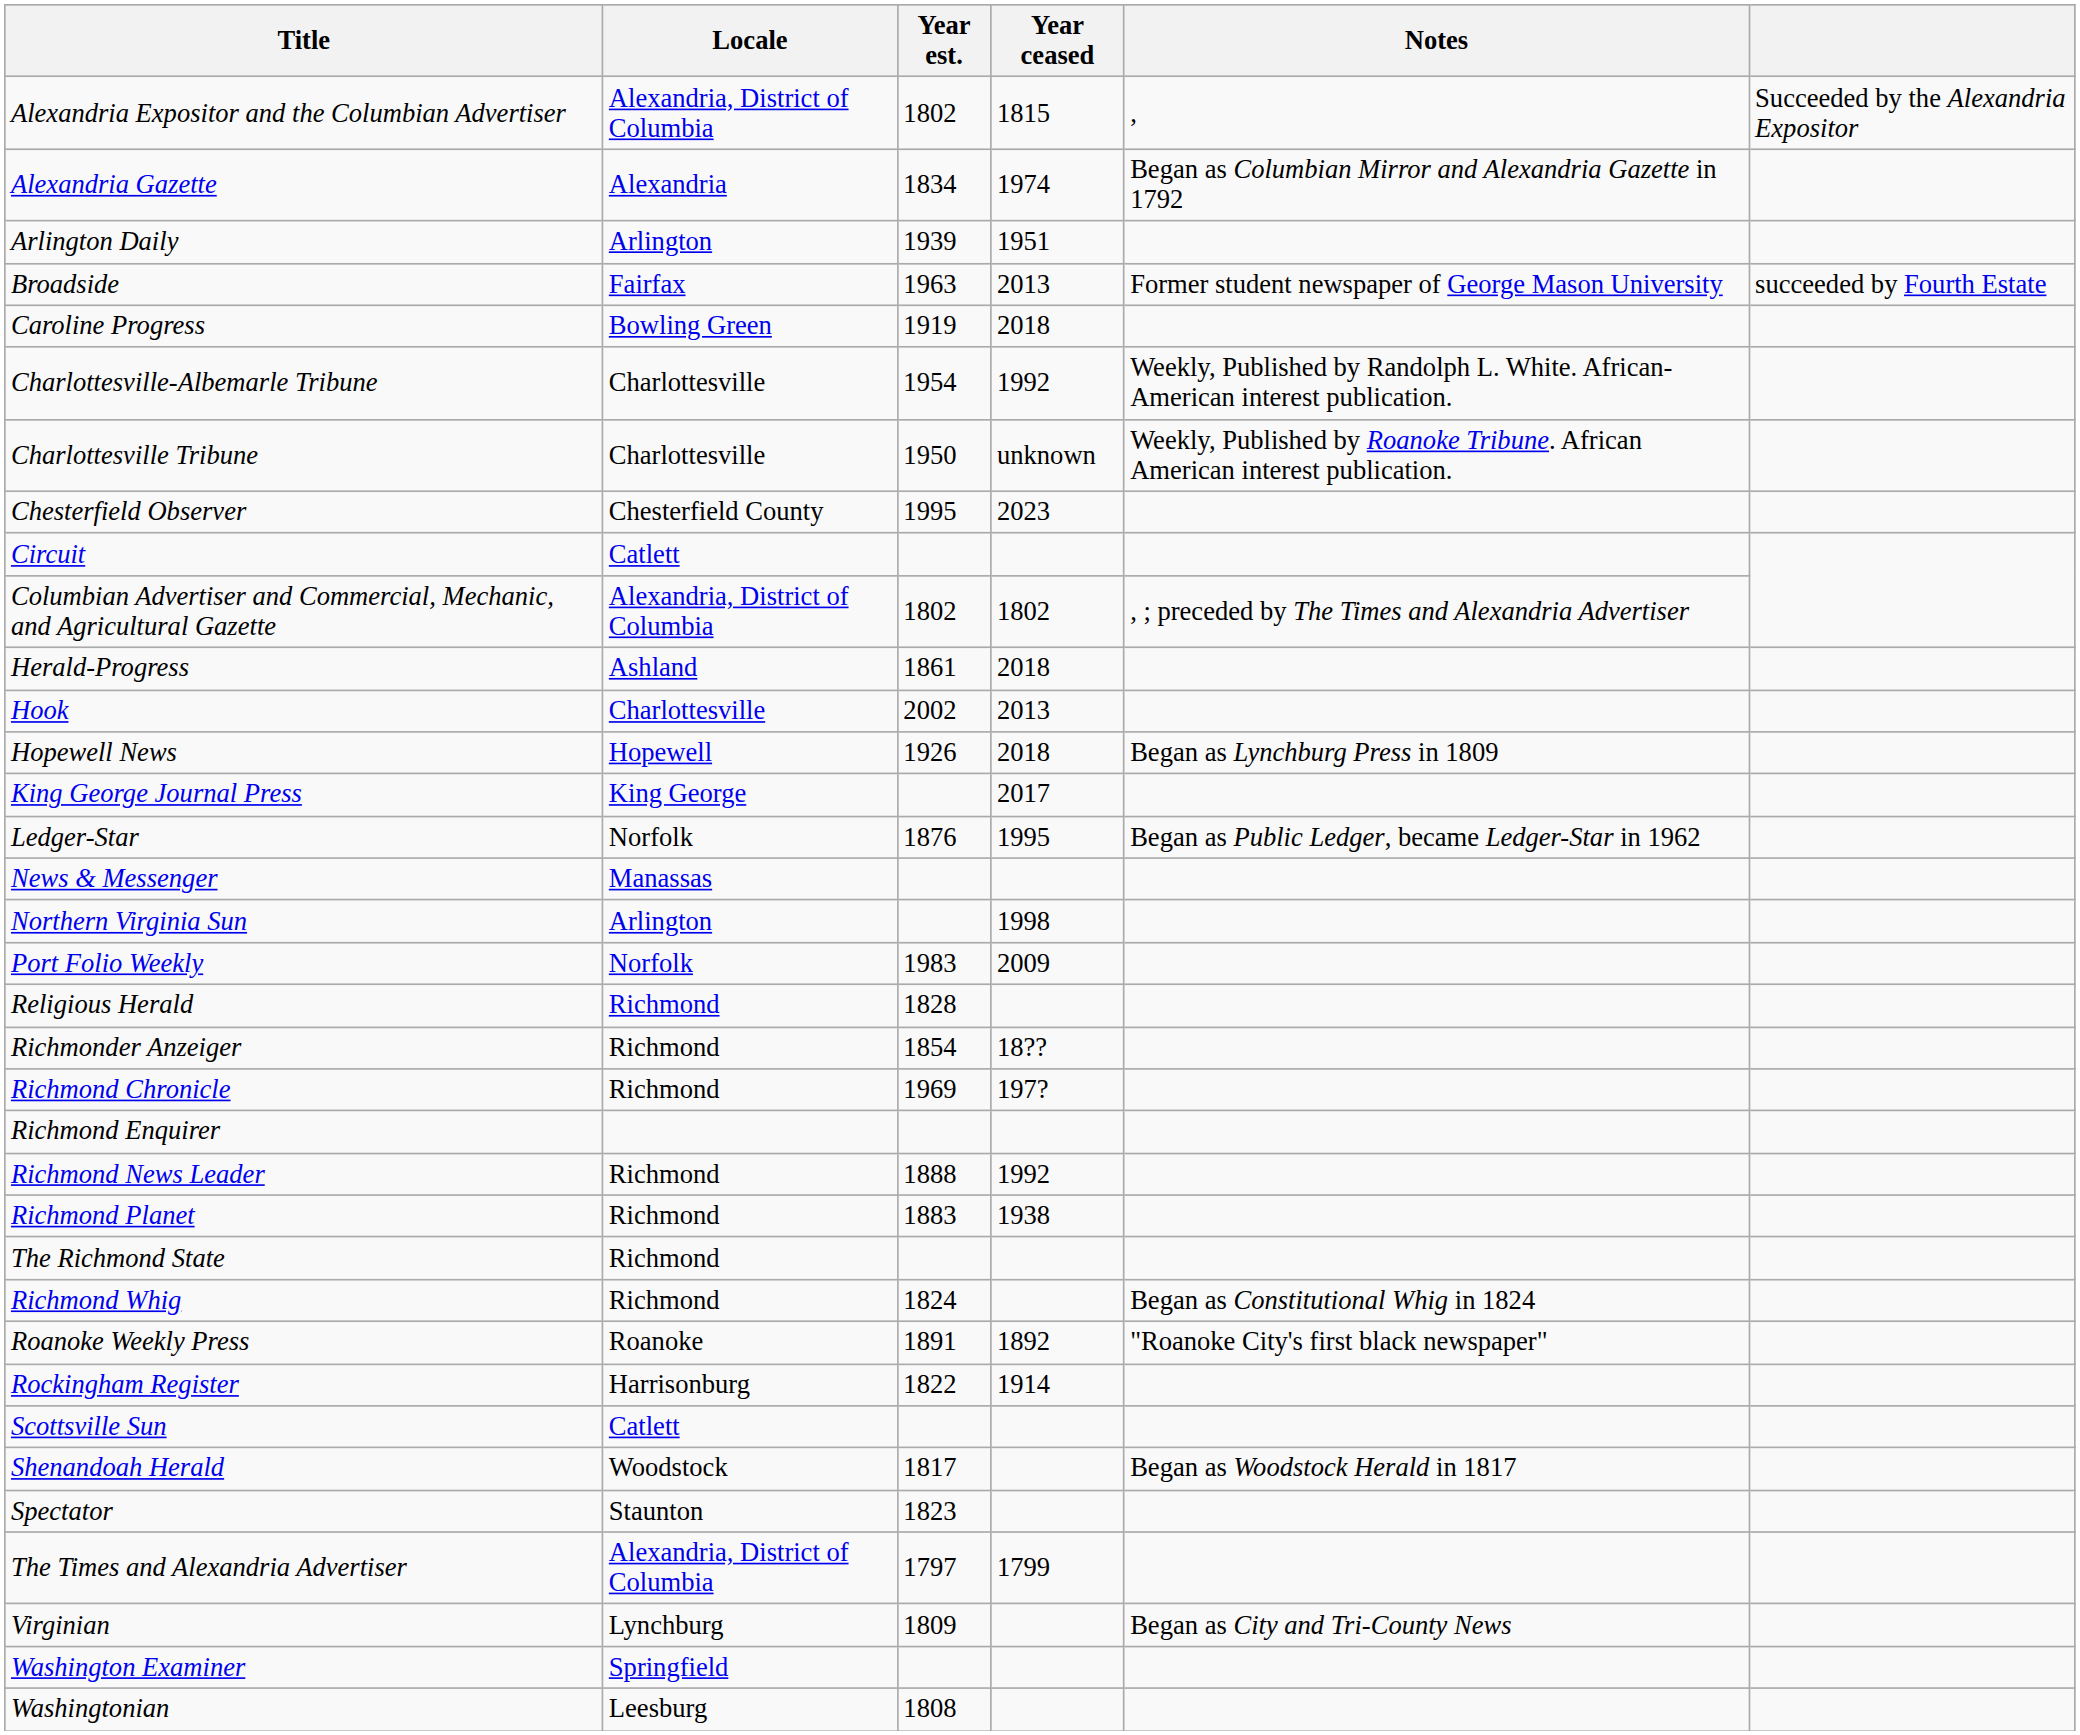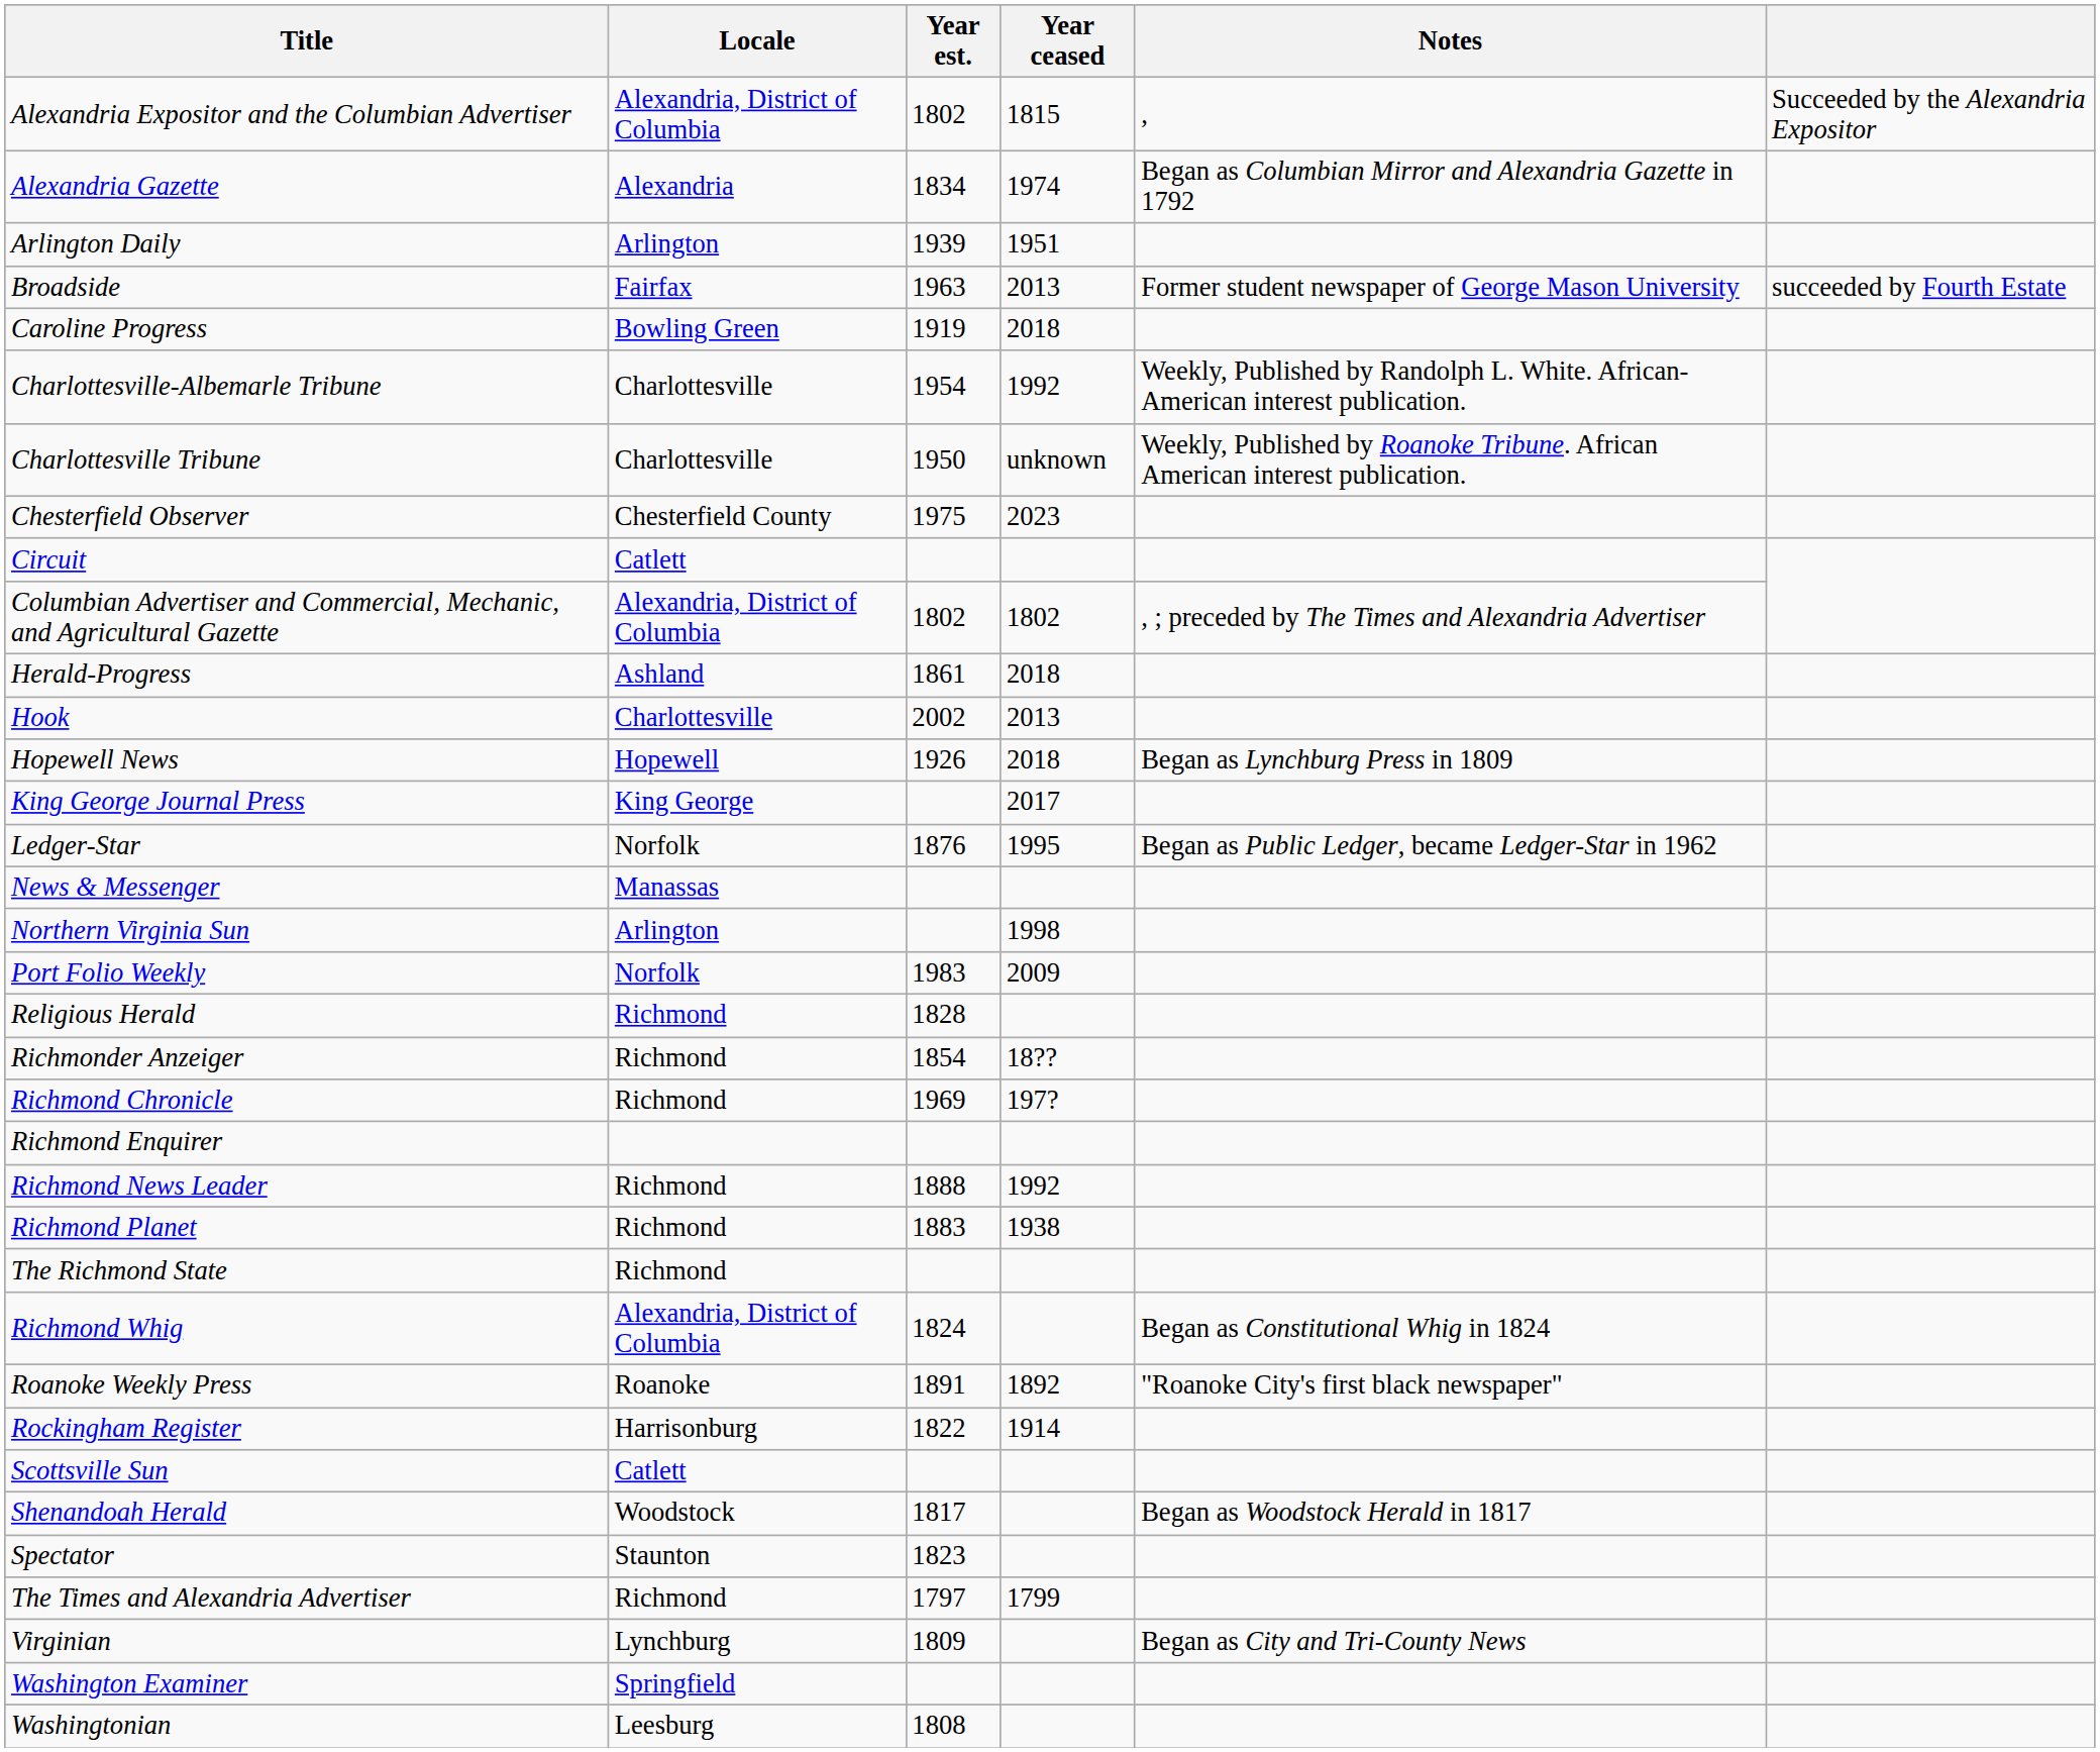Chesterfield Observer | Year est.: 1995 -> 1975
Richmond Whig | Locale: Richmond -> Alexandria, District of Columbia
The Times and Alexandria Advertiser | Locale: Alexandria, District of Columbia -> Richmond
